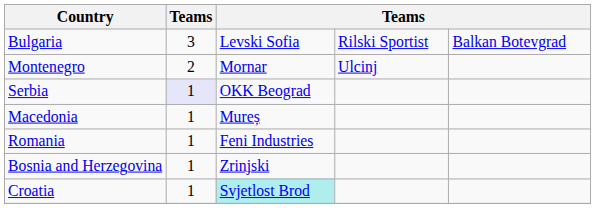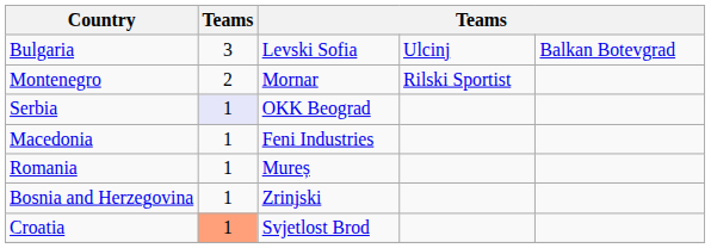Bulgaria | column 4: Rilski Sportist -> Ulcinj
Montenegro | column 4: Ulcinj -> Rilski Sportist
Macedonia | column 3: Mureș -> Feni Industries
Romania | column 3: Feni Industries -> Mureș
Croatia | column 2: no background -> lightsalmon background
Croatia | column 3: paleturquoise background -> no background
